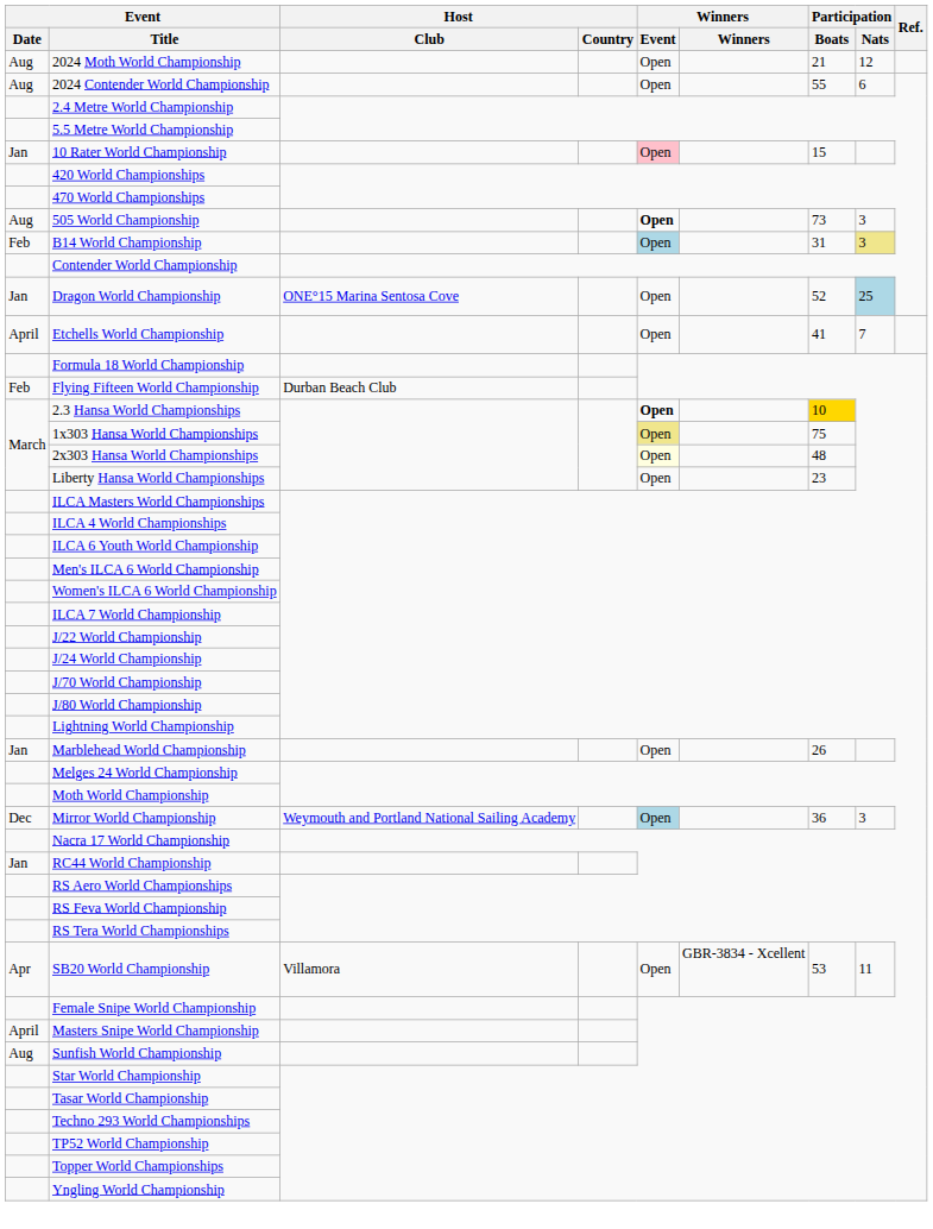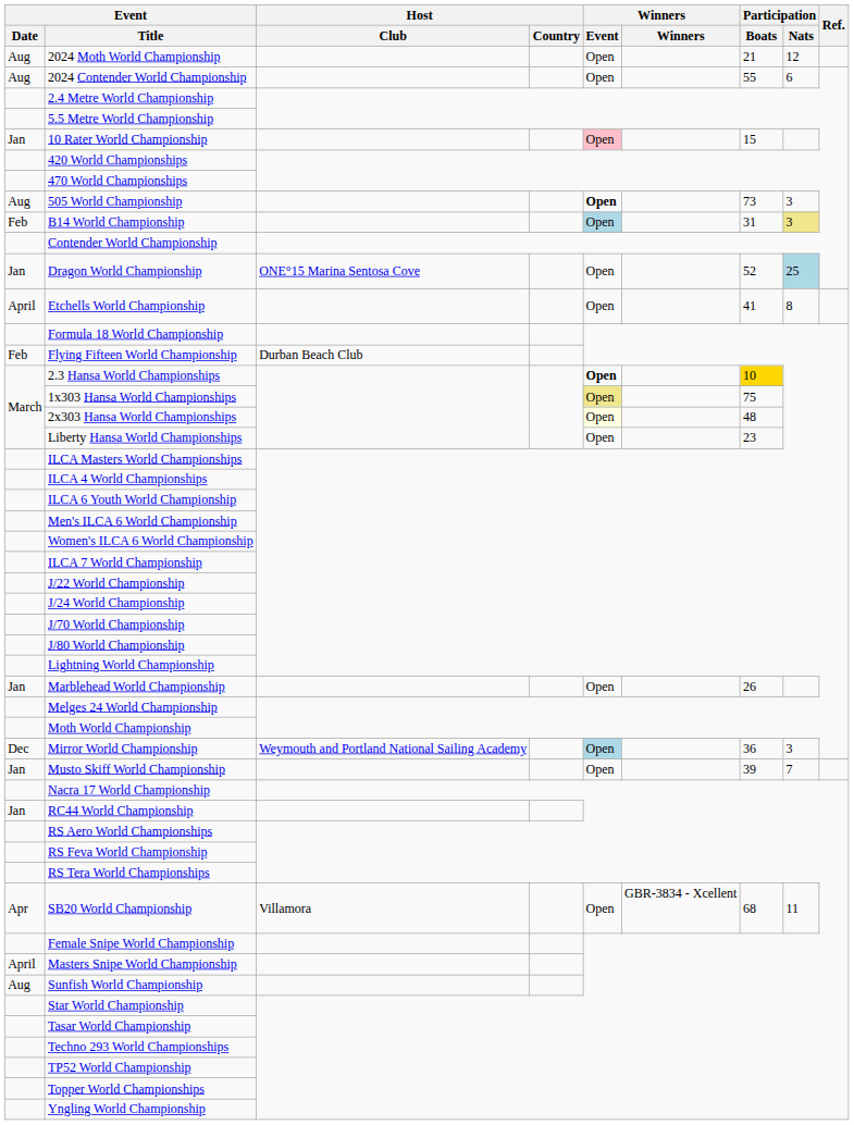Etchells World Championship | Participation / Nats: 7 -> 8
+ row: Jan | Musto Skiff World Championship | Open | 39 | 7
SB20 World Championship | Participation / Boats: 53 -> 68
